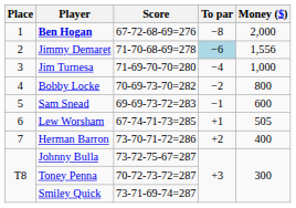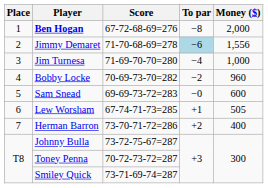Bobby Locke | Money ($): 800 -> 960
Sam Snead | To par: −1 -> −0
